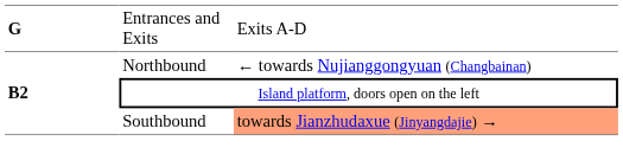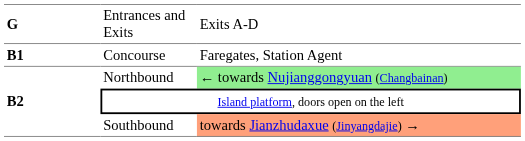+ row: B1 | Concourse | Faregates, Station Agent
Northbound | column 3: no background -> lightgreen background
